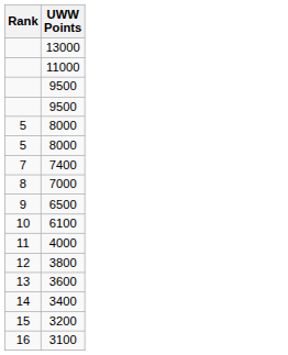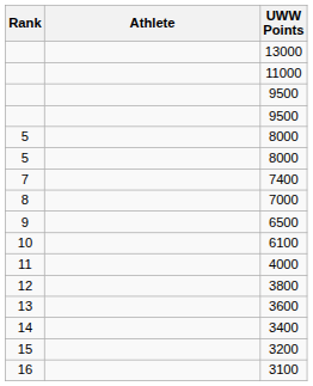+ column: Athlete
